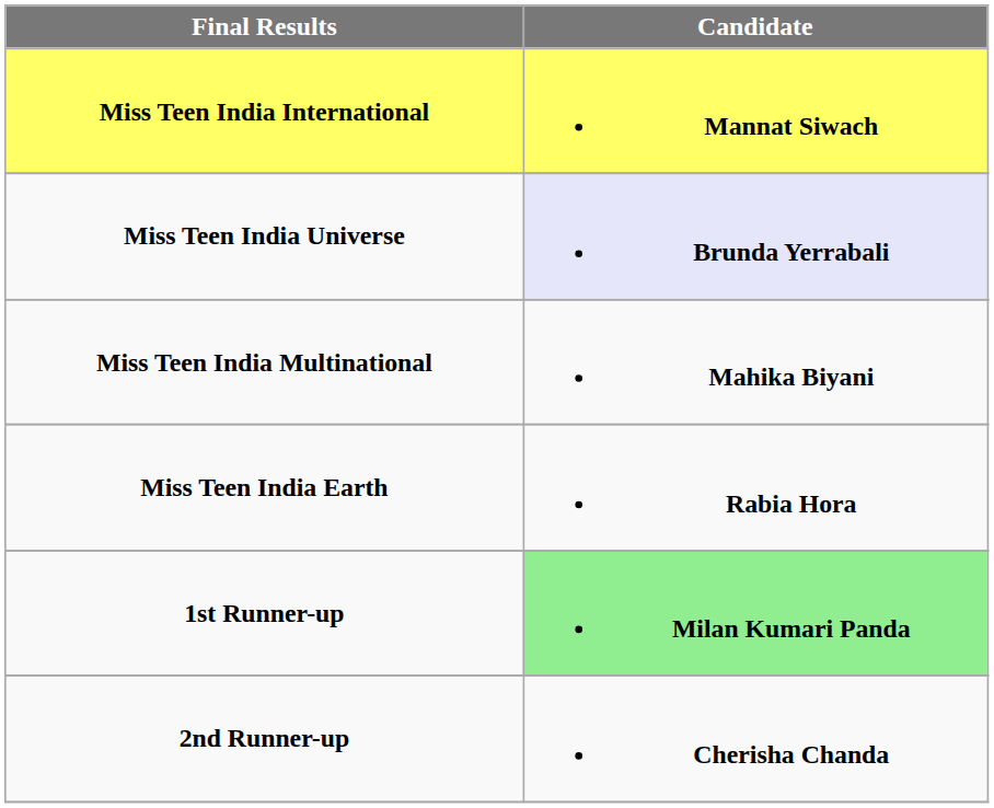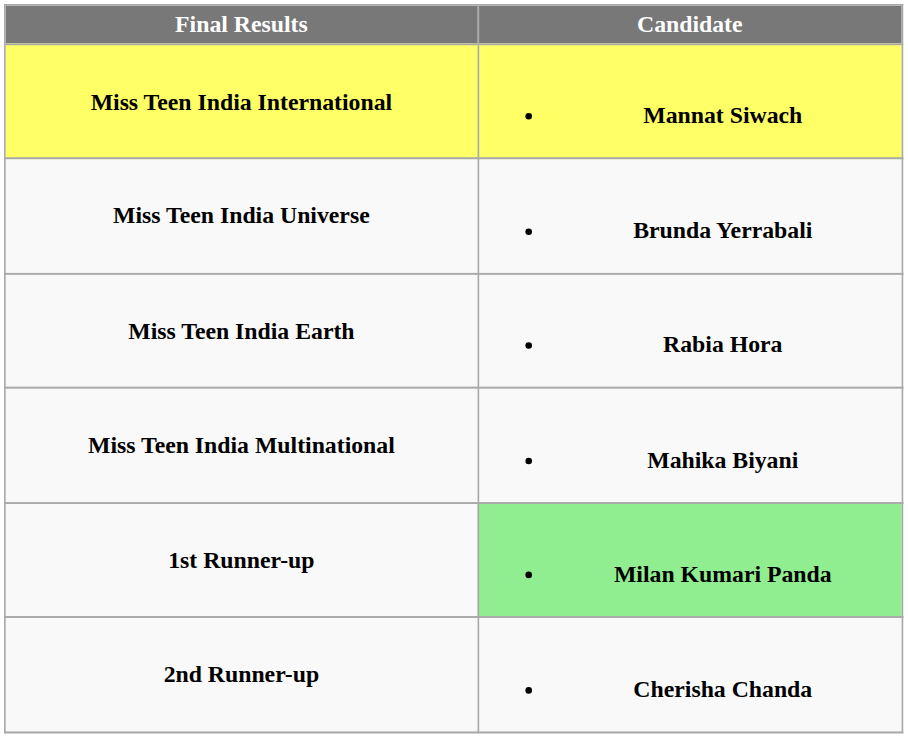Miss Teen India Universe | Candidate: lavender background -> no background
rows swapped: Miss Teen India Multinational <-> Miss Teen India Earth
